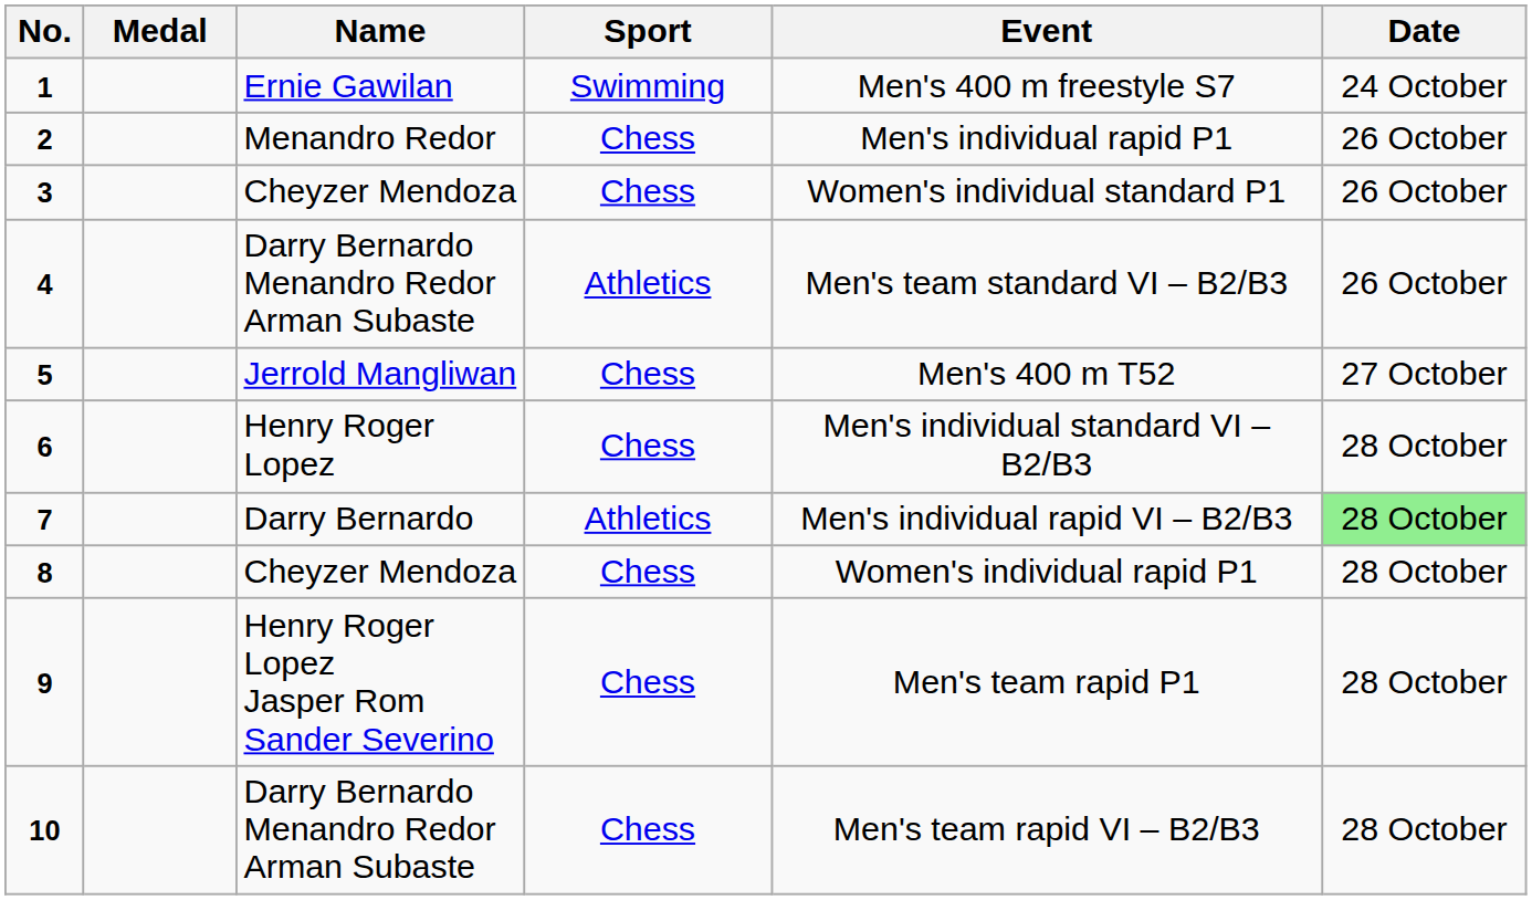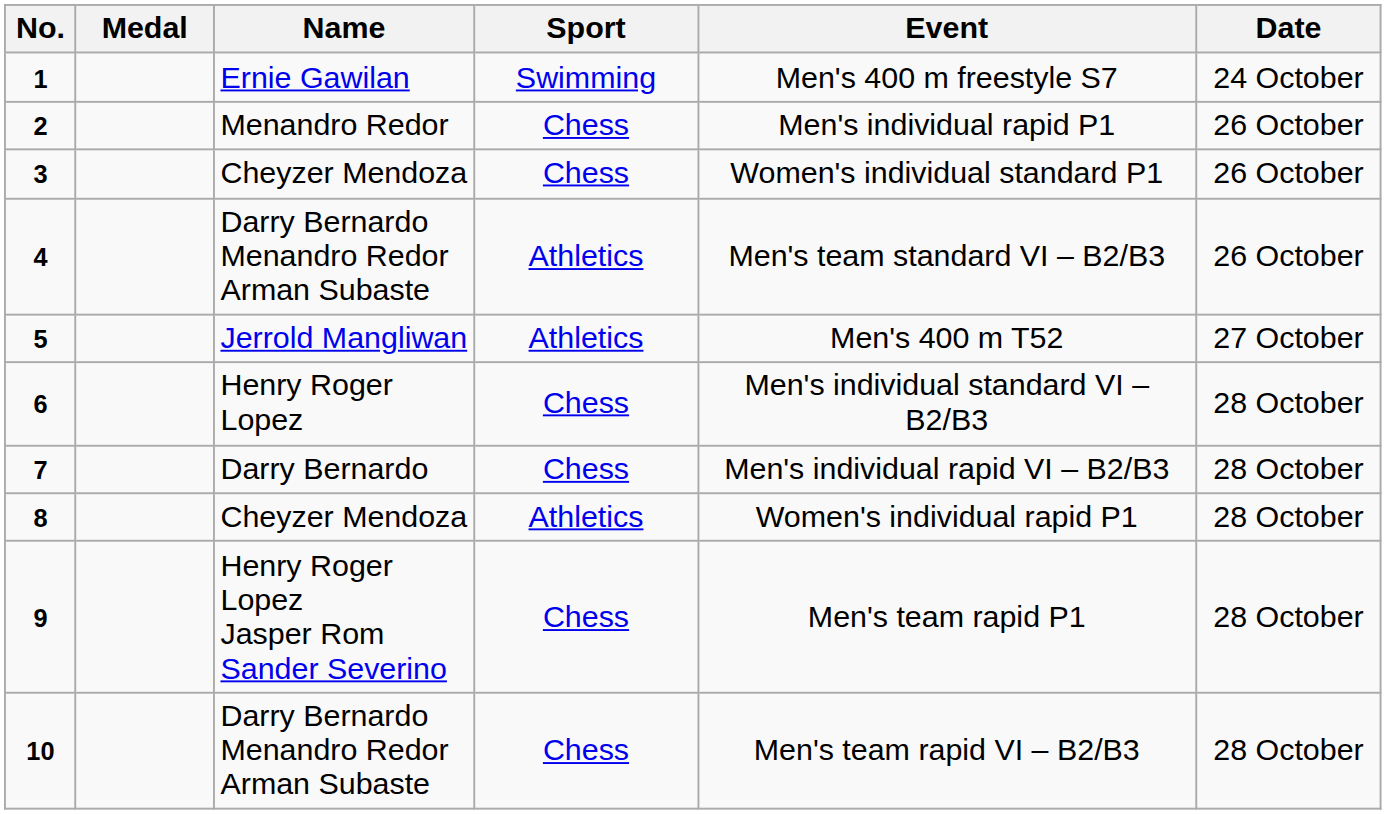5 | Sport: Chess -> Athletics
7 | Sport: Athletics -> Chess
7 | Date: lightgreen background -> no background
8 | Sport: Chess -> Athletics
